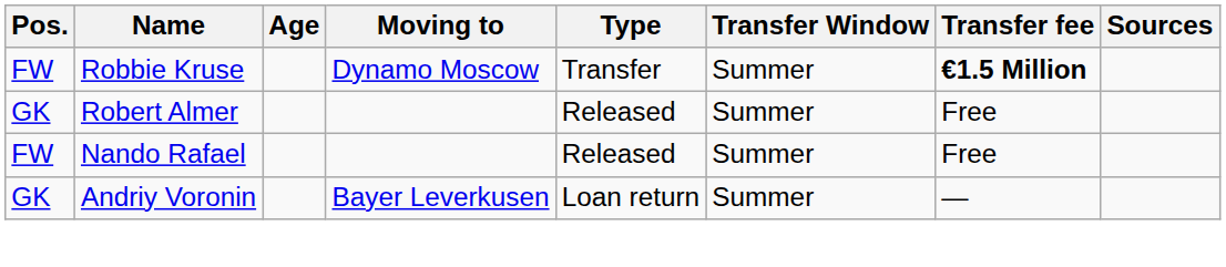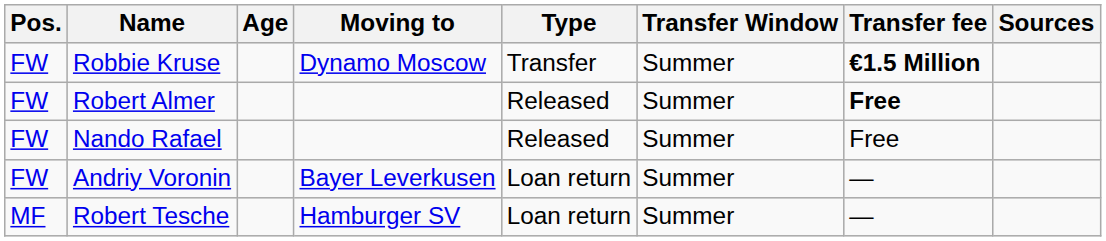Robert Almer | Pos.: GK -> FW
Robert Almer | Transfer fee: normal -> bold
Andriy Voronin | Pos.: GK -> FW
+ row: MF | Robert Tesche | Hamburger SV | Loan return | Summer | —
